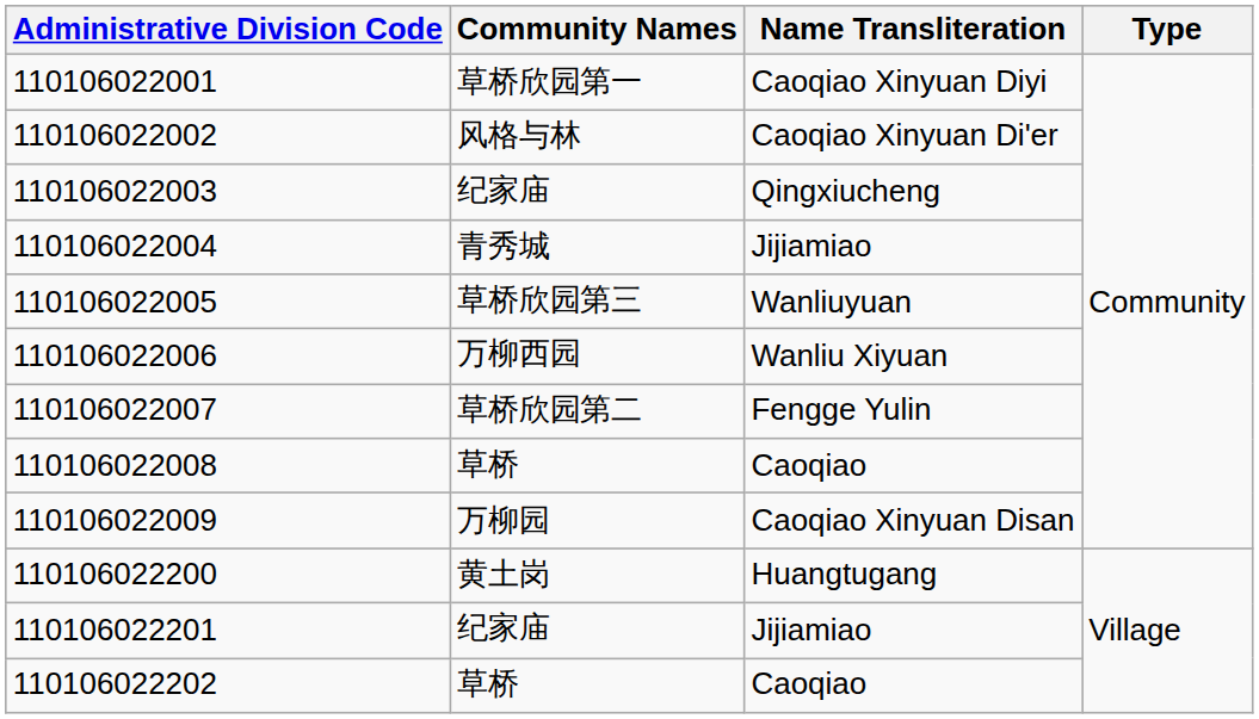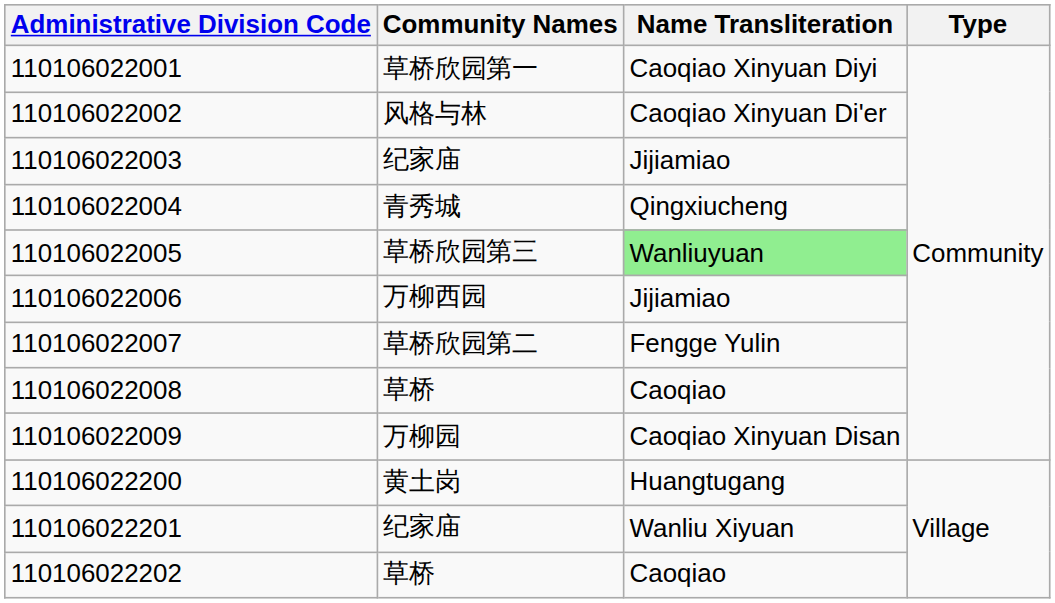110106022003 | Name Transliteration: Qingxiucheng -> Jijiamiao
110106022004 | Name Transliteration: Jijiamiao -> Qingxiucheng
110106022005 | Name Transliteration: no background -> lightgreen background
110106022006 | Name Transliteration: Wanliu Xiyuan -> Jijiamiao
110106022201 | Name Transliteration: Jijiamiao -> Wanliu Xiyuan
